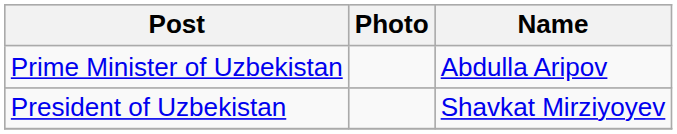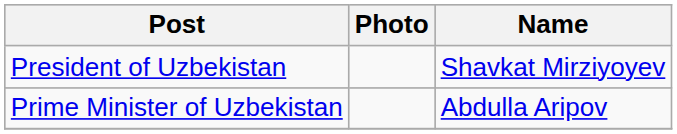rows swapped: President of Uzbekistan <-> Prime Minister of Uzbekistan
